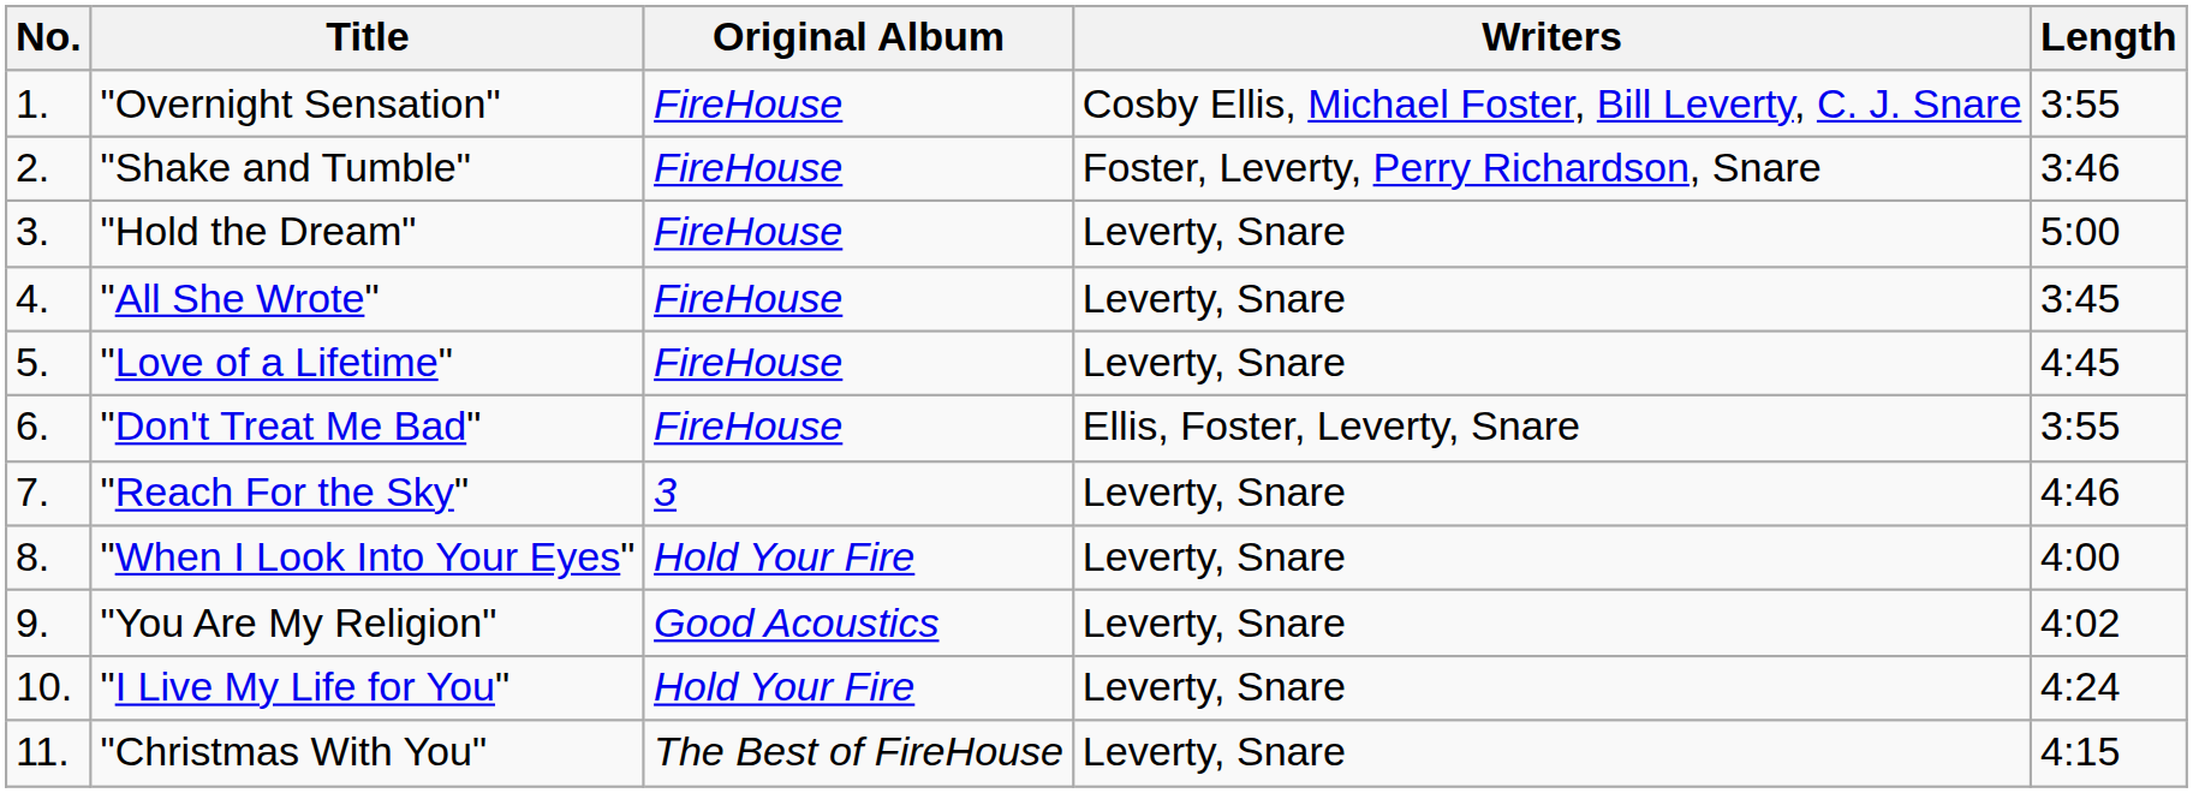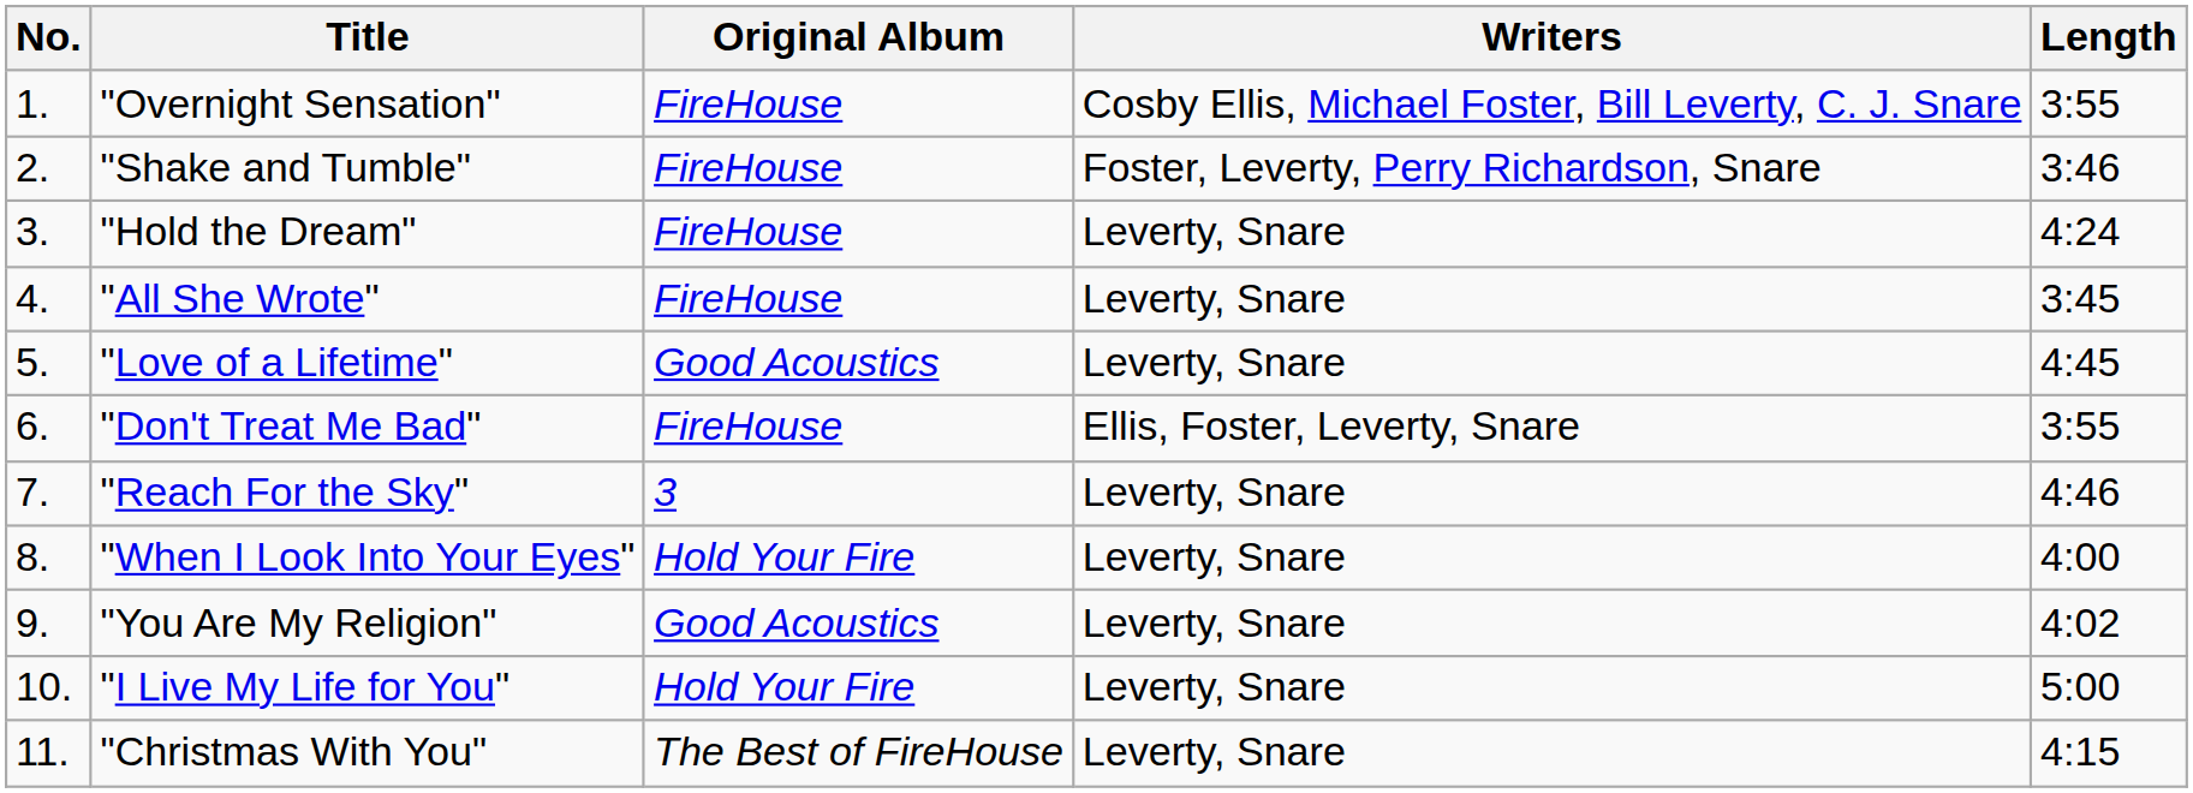"Hold the Dream" | Length: 5:00 -> 4:24
"Love of a Lifetime" | Original Album: FireHouse -> Good Acoustics
"I Live My Life for You" | Length: 4:24 -> 5:00
